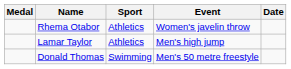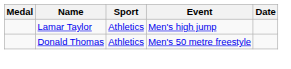- row: Rhema Otabor | Athletics | Women's javelin throw
Donald Thomas | Sport: Swimming -> Athletics
